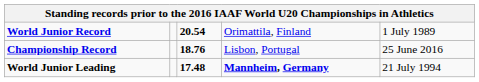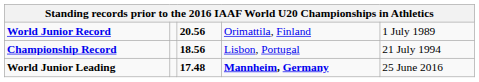World Junior Record | column 3: 20.54 -> 20.56
Championship Record | column 3: 18.76 -> 18.56
Championship Record | column 5: 25 June 2016 -> 21 July 1994
World Junior Leading | column 5: 21 July 1994 -> 25 June 2016
